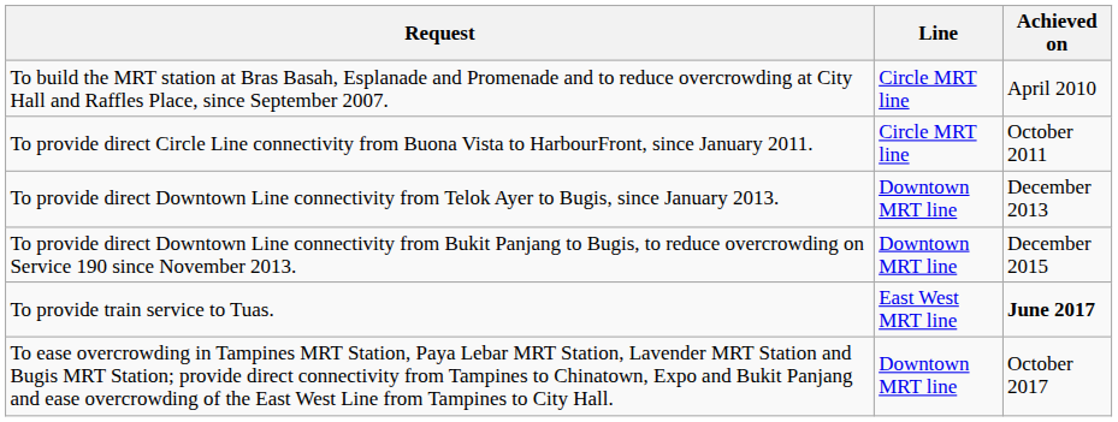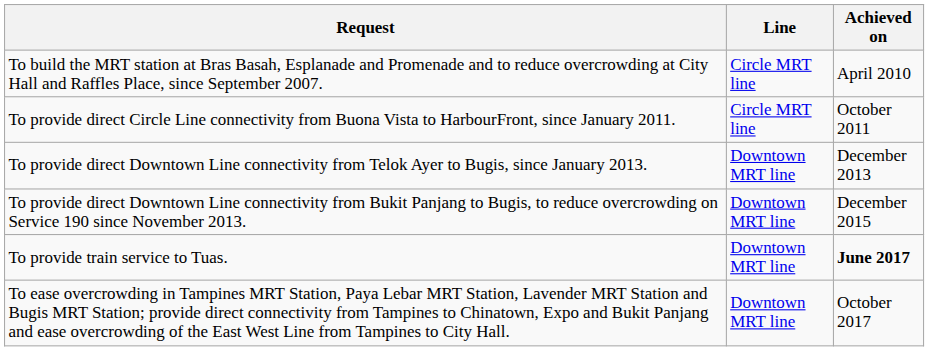To provide train service to Tuas. | Line: East West MRT line -> Downtown MRT line
